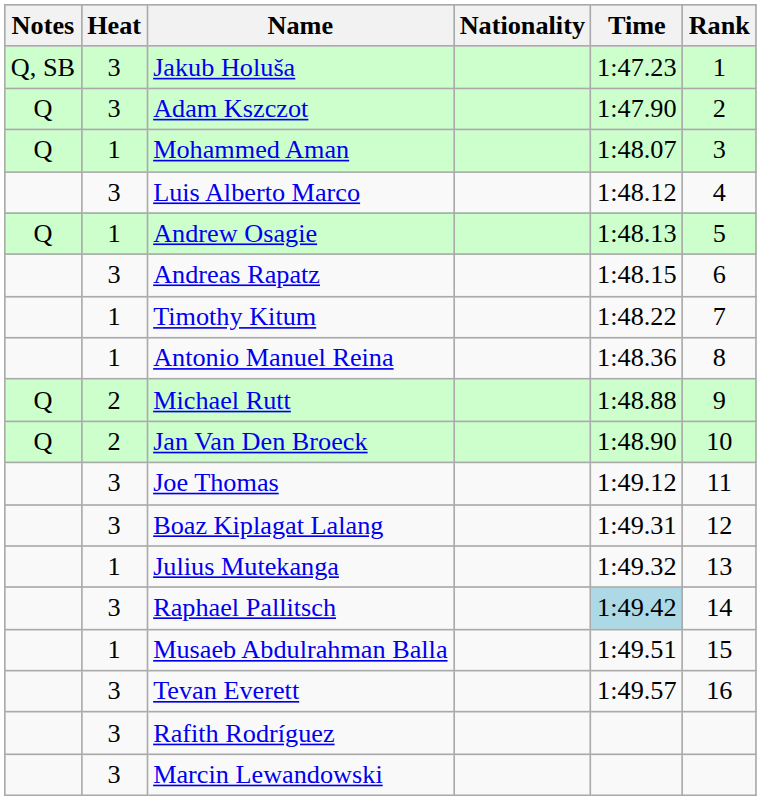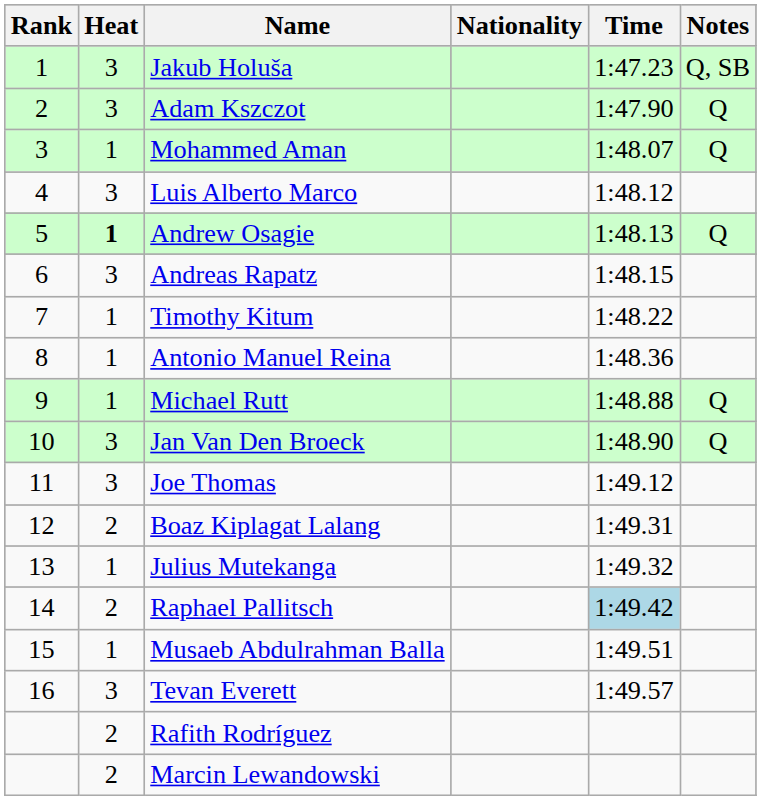columns swapped: Rank <-> Notes
Andrew Osagie | Heat: normal -> bold
Michael Rutt | Heat: 2 -> 1
Jan Van Den Broeck | Heat: 2 -> 3
Boaz Kiplagat Lalang | Heat: 3 -> 2
Raphael Pallitsch | Heat: 3 -> 2
Rafith Rodríguez | Heat: 3 -> 2
Marcin Lewandowski | Heat: 3 -> 2
